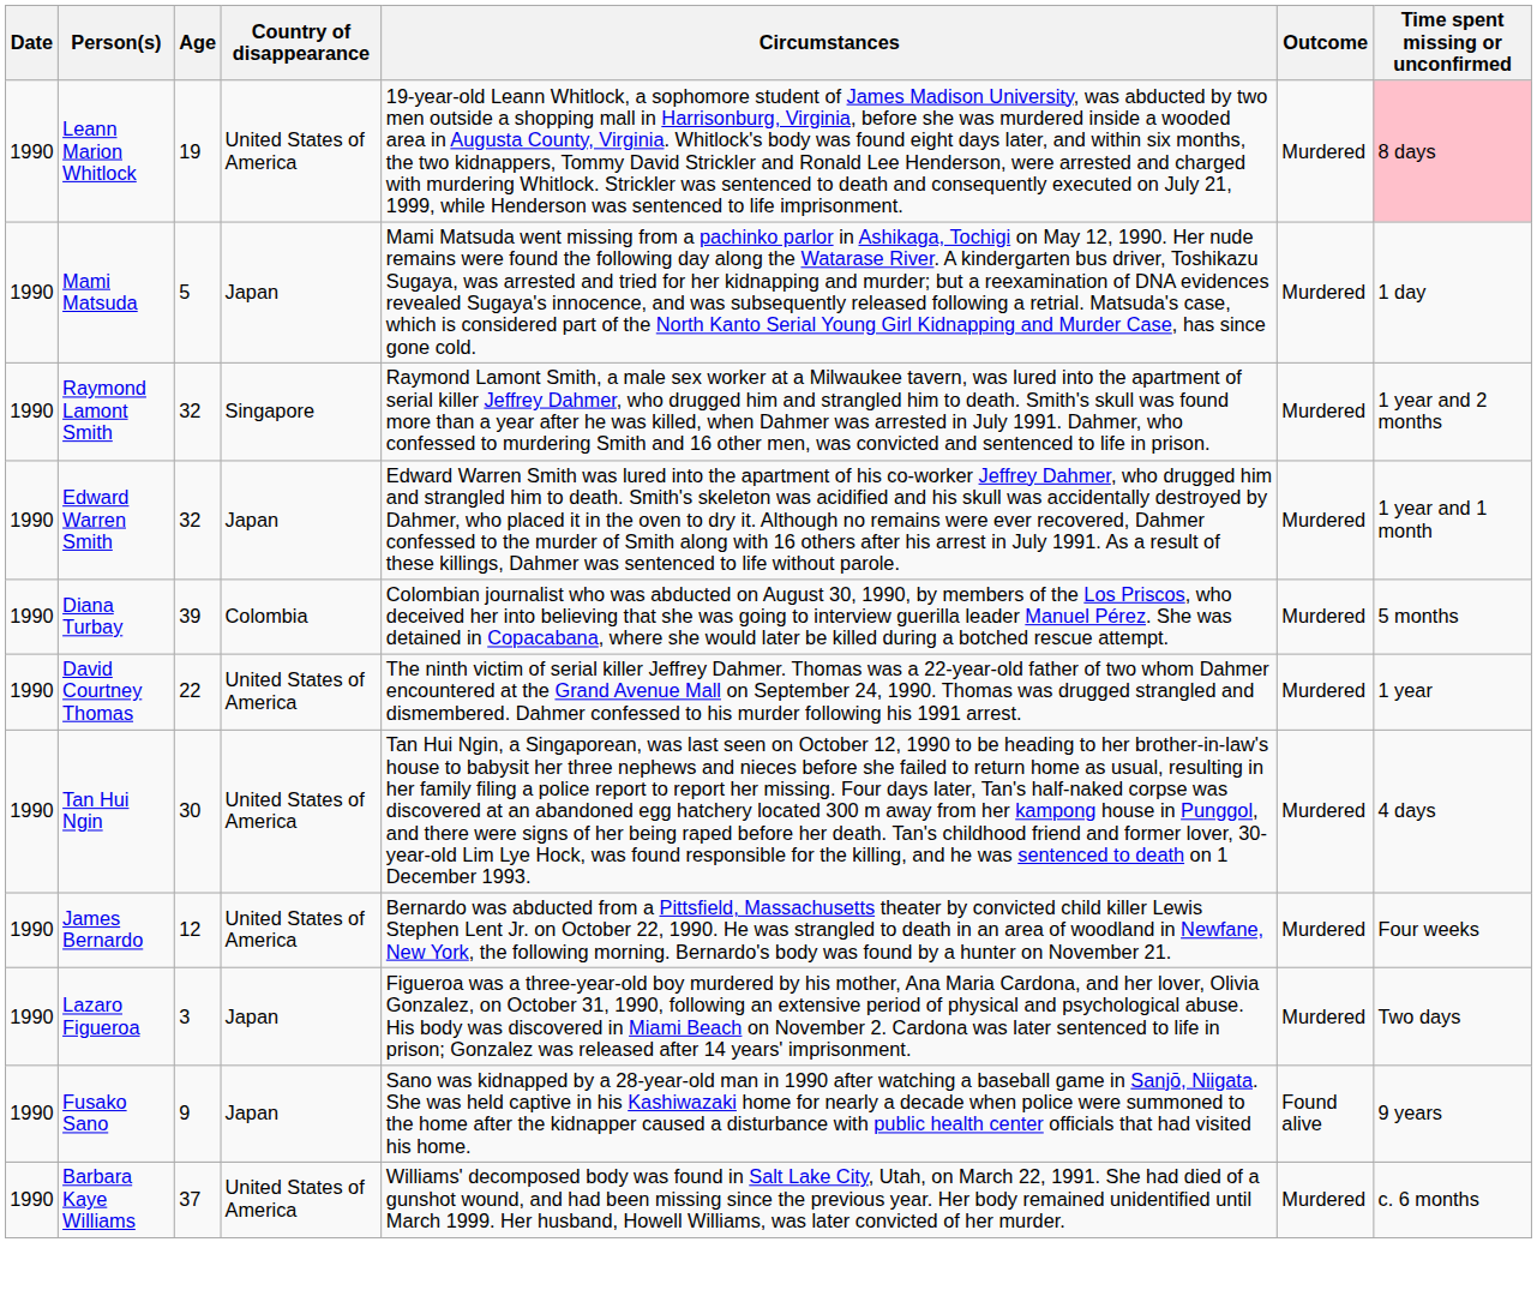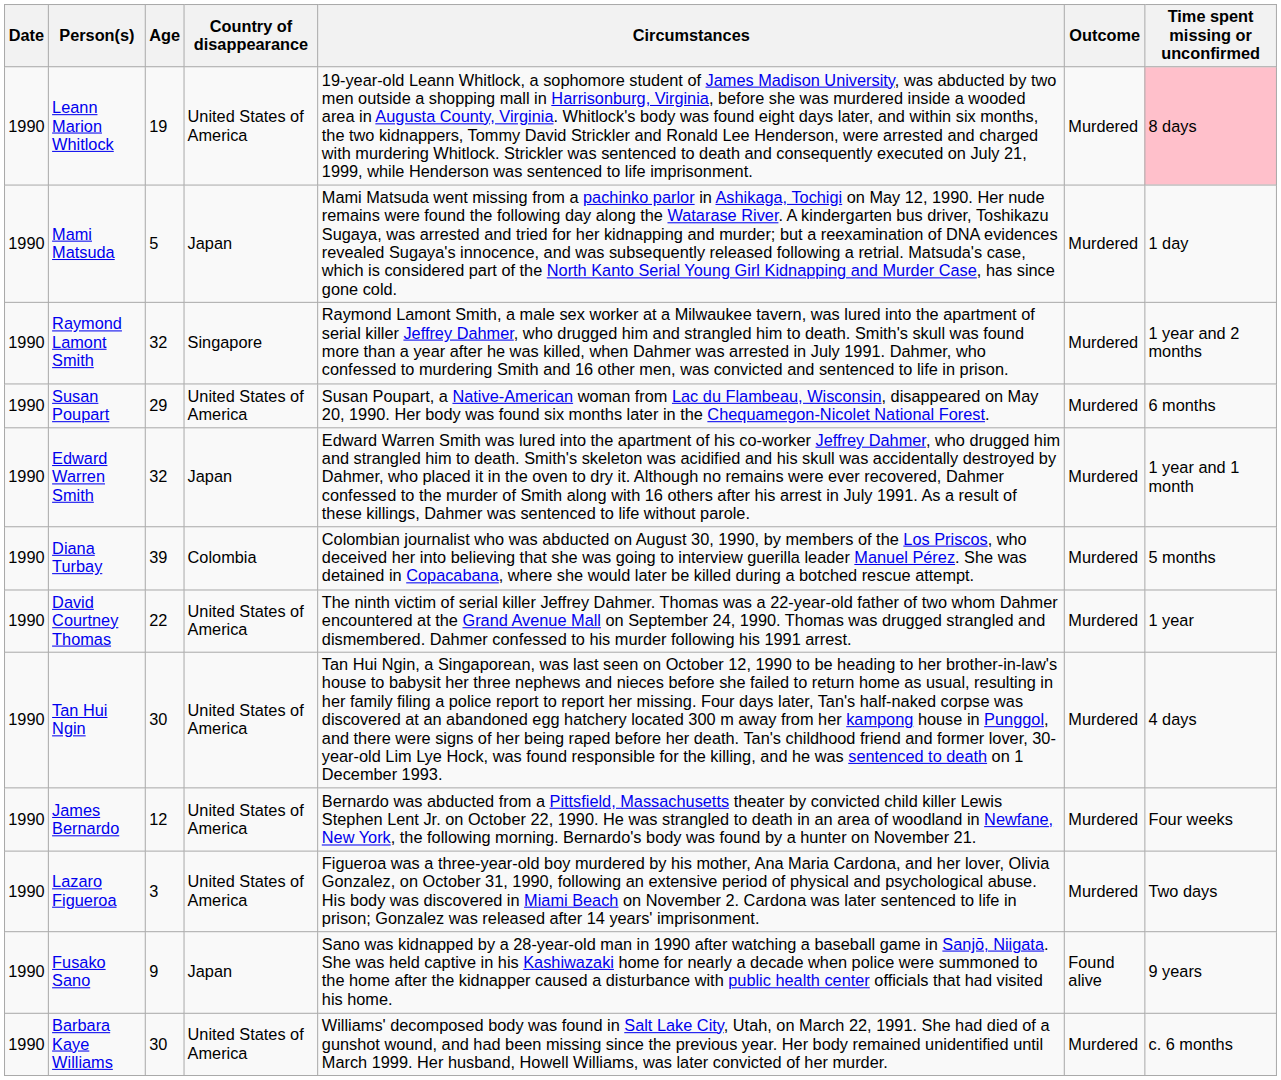+ row: 1990 | Susan Poupart | 29 | United States of America | Susan Poupart, a Native-American woman from Lac du Flambeau, Wisconsin, disappeared on May 20, 1990. Her body was found six months later in the Chequamegon-Nicolet National Forest. | Murdered | 6 months
Lazaro Figueroa | Country of disappearance: Japan -> United States of America
Barbara Kaye Williams | Age: 37 -> 30
